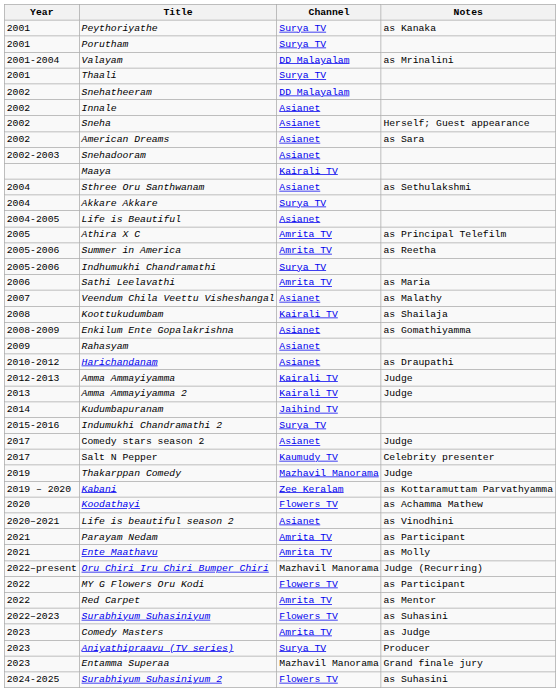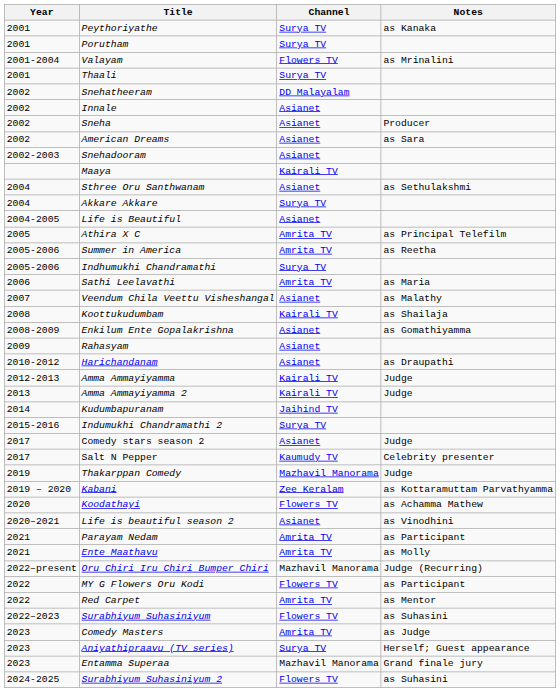Valayam | Channel: DD Malayalam -> Flowers TV
Sneha | Notes: Herself; Guest appearance -> Producer
Aniyathipraavu (TV series) | Notes: Producer -> Herself; Guest appearance
